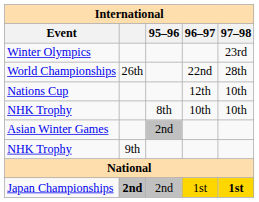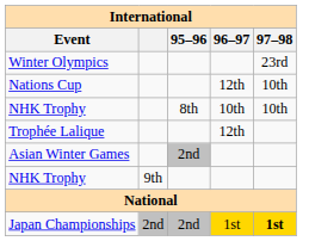- row: World Championships | 26th | 22nd | 28th
+ row: Trophée Lalique | 12th
Japan Championships | column 2: bold -> normal
